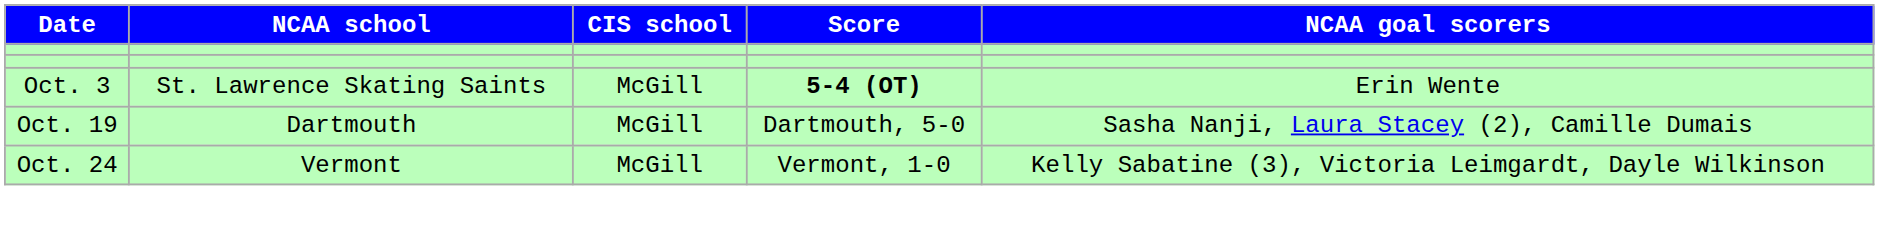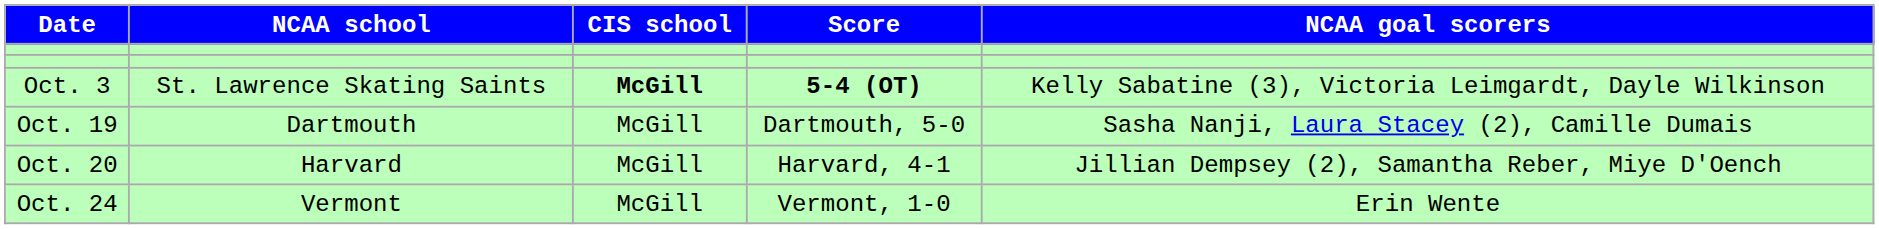Oct. 3 | CIS school: normal -> bold
Oct. 3 | NCAA goal scorers: Erin Wente -> Kelly Sabatine (3), Victoria Leimgardt, Dayle Wilkinson
+ row: Oct. 20 | Harvard | McGill | Harvard, 4-1 | Jillian Dempsey (2), Samantha Reber, Miye D'Oench
Oct. 24 | NCAA goal scorers: Kelly Sabatine (3), Victoria Leimgardt, Dayle Wilkinson -> Erin Wente
